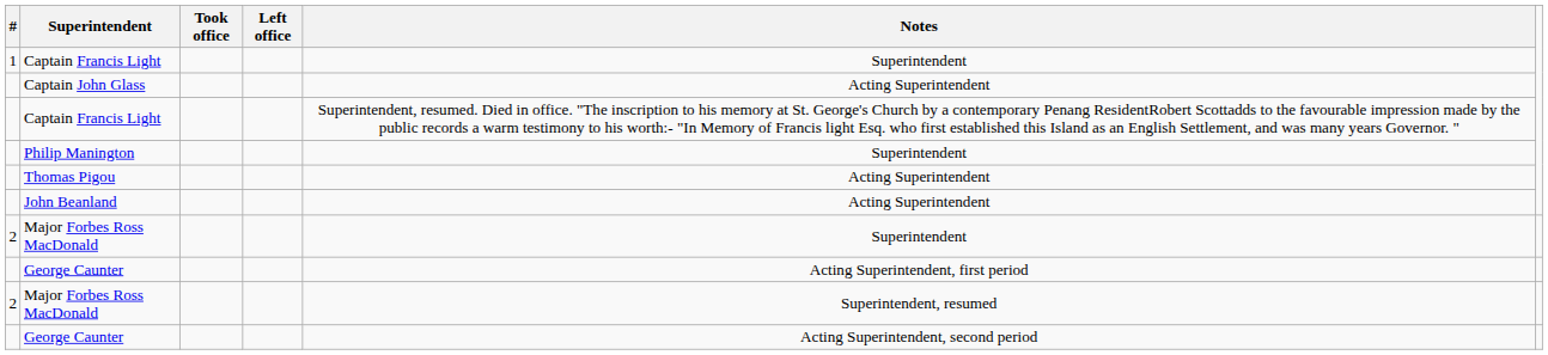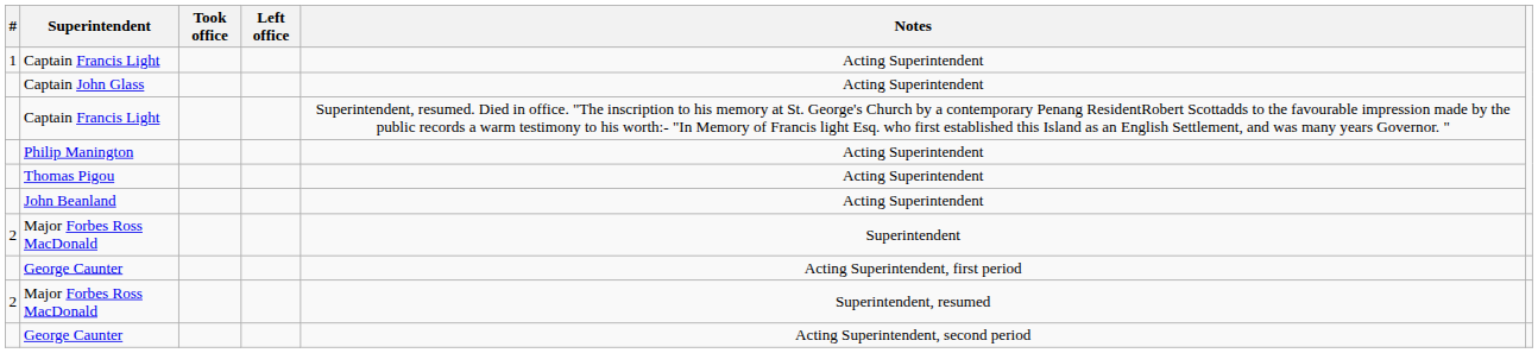1 / Captain Francis Light | Notes: Superintendent -> Acting Superintendent
Philip Manington | Notes: Superintendent -> Acting Superintendent
